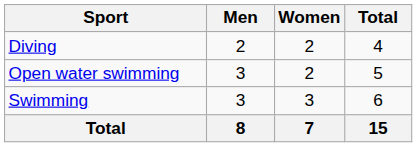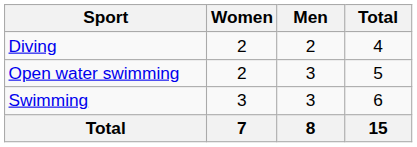columns swapped: Men <-> Women
